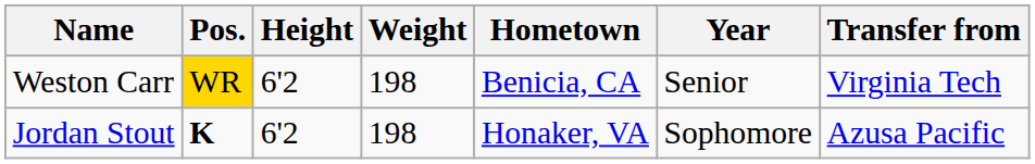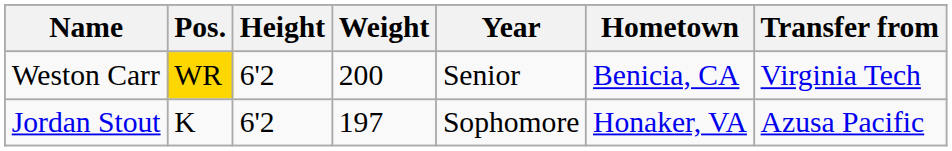columns swapped: Year <-> Hometown
Weston Carr | Weight: 198 -> 200
Jordan Stout | Pos.: bold -> normal
Jordan Stout | Weight: 198 -> 197
